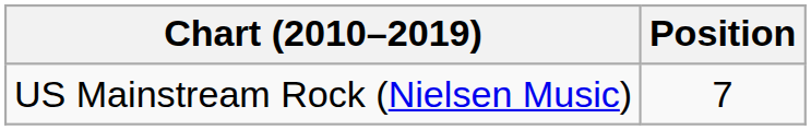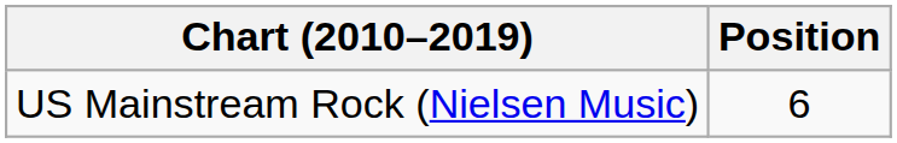US Mainstream Rock (Nielsen Music) | Position: 7 -> 6
